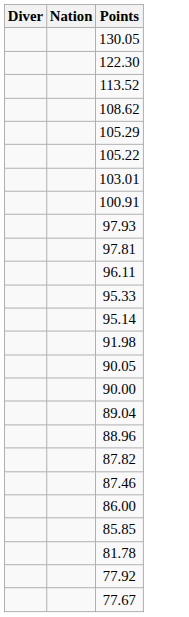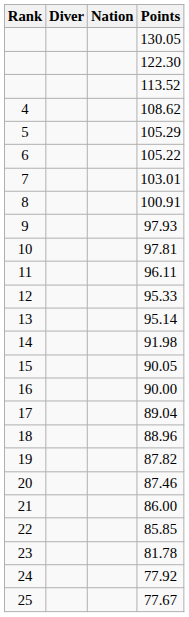+ column: Rank | 4 | 5 | 6 | 7 | 8 | 9 | 10 | 11 | 12 | 13 | 14 | 15 | 16 | 17 | 18 | 19 | 20 | 21 | 22 | 23 | 24 | 25
